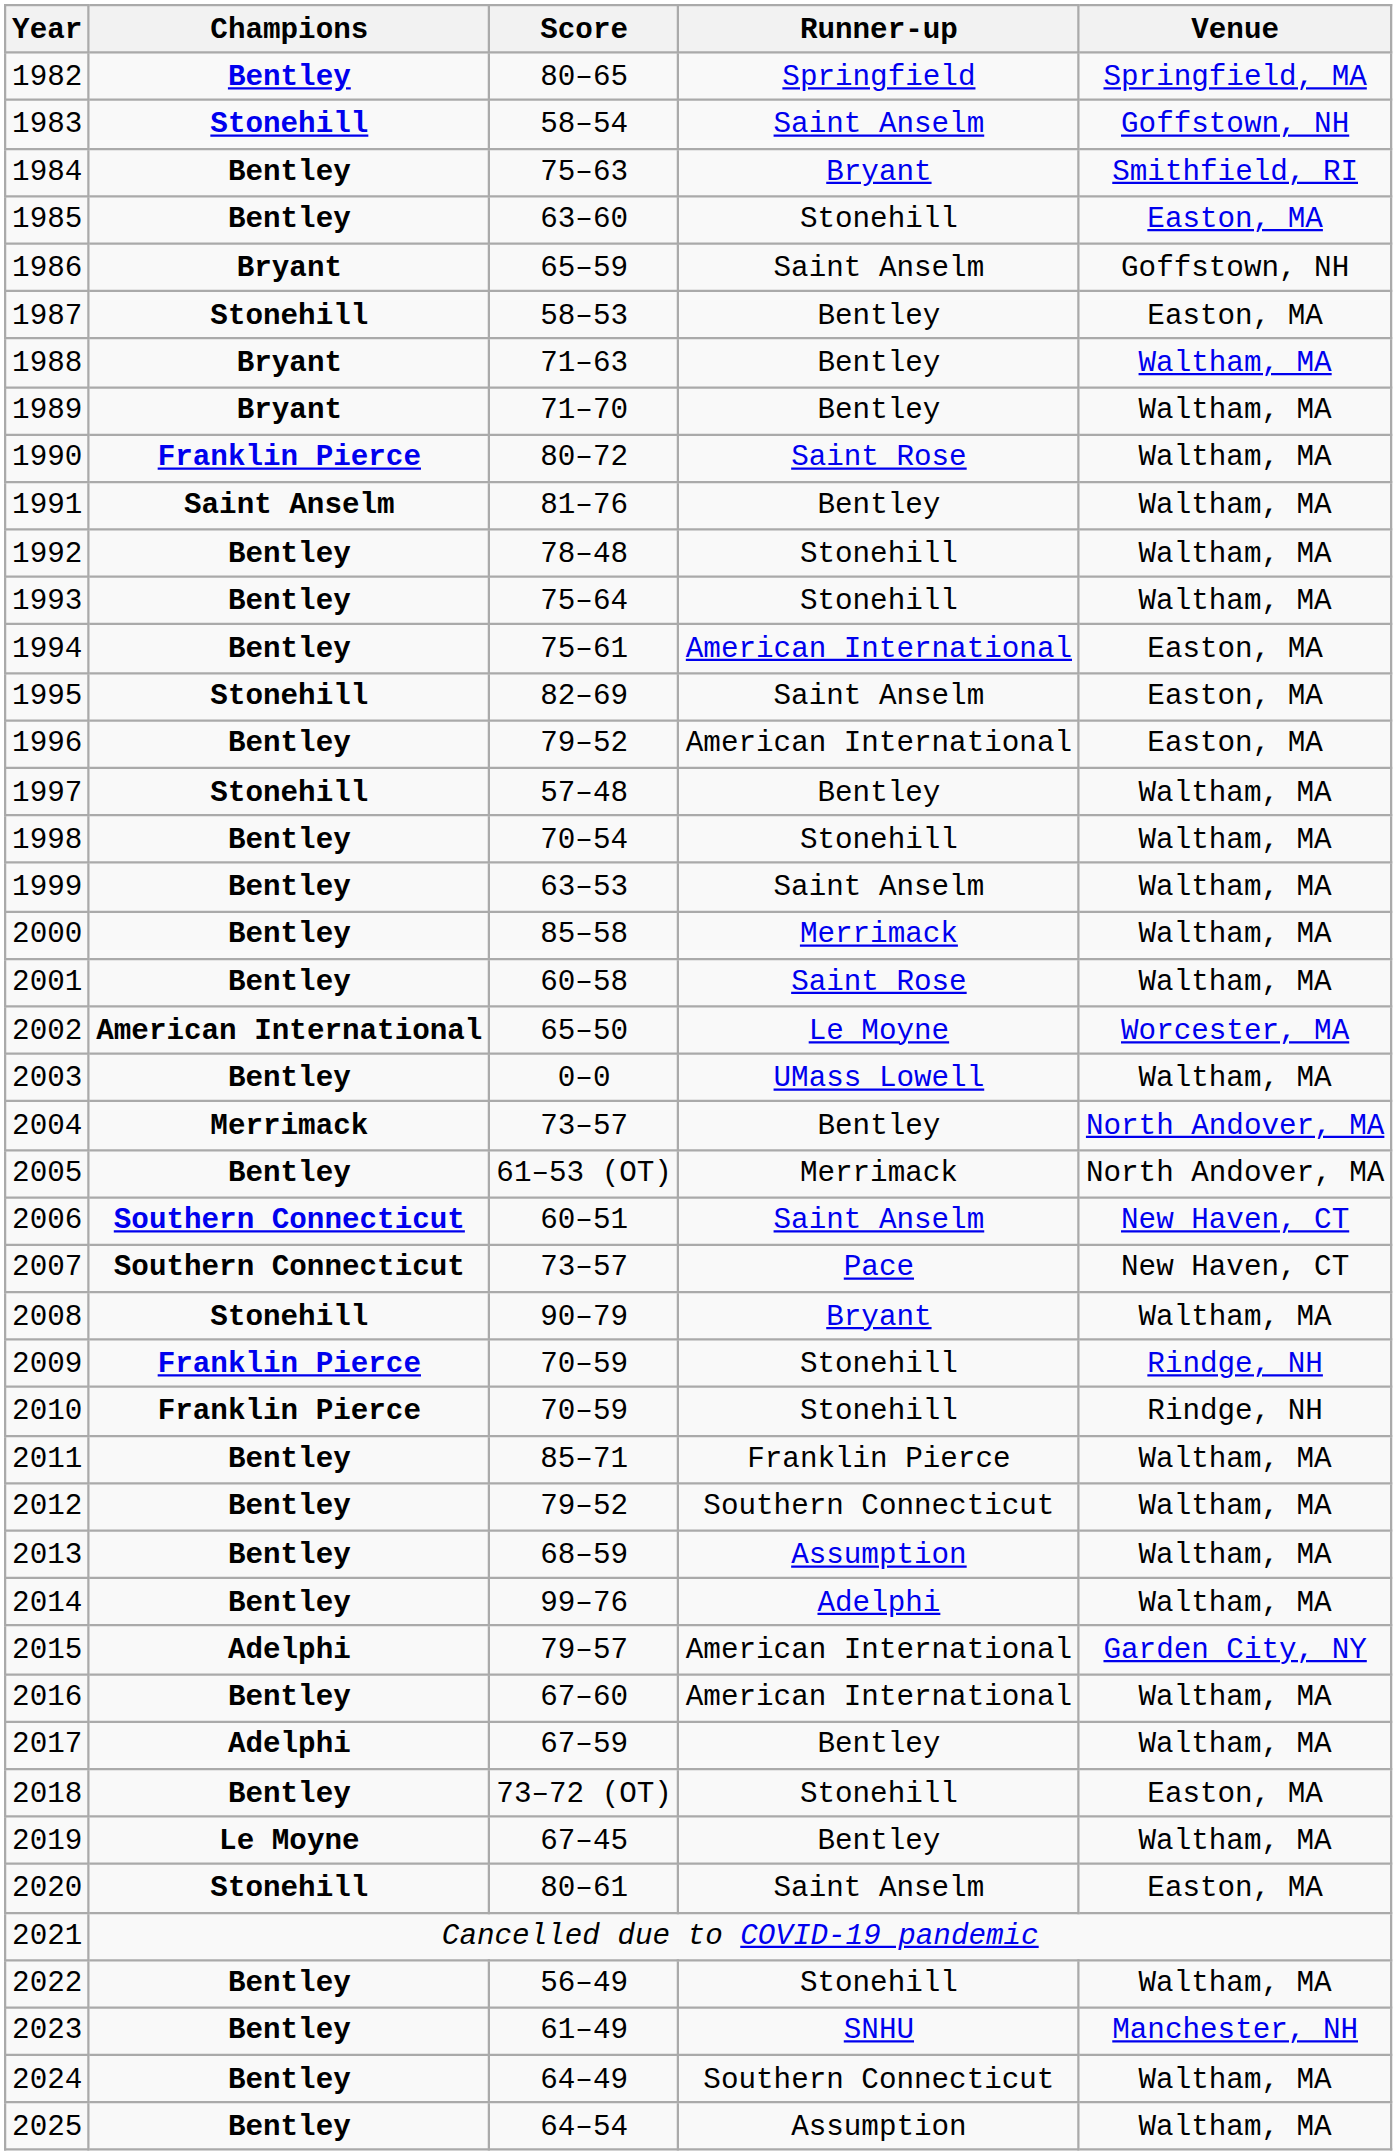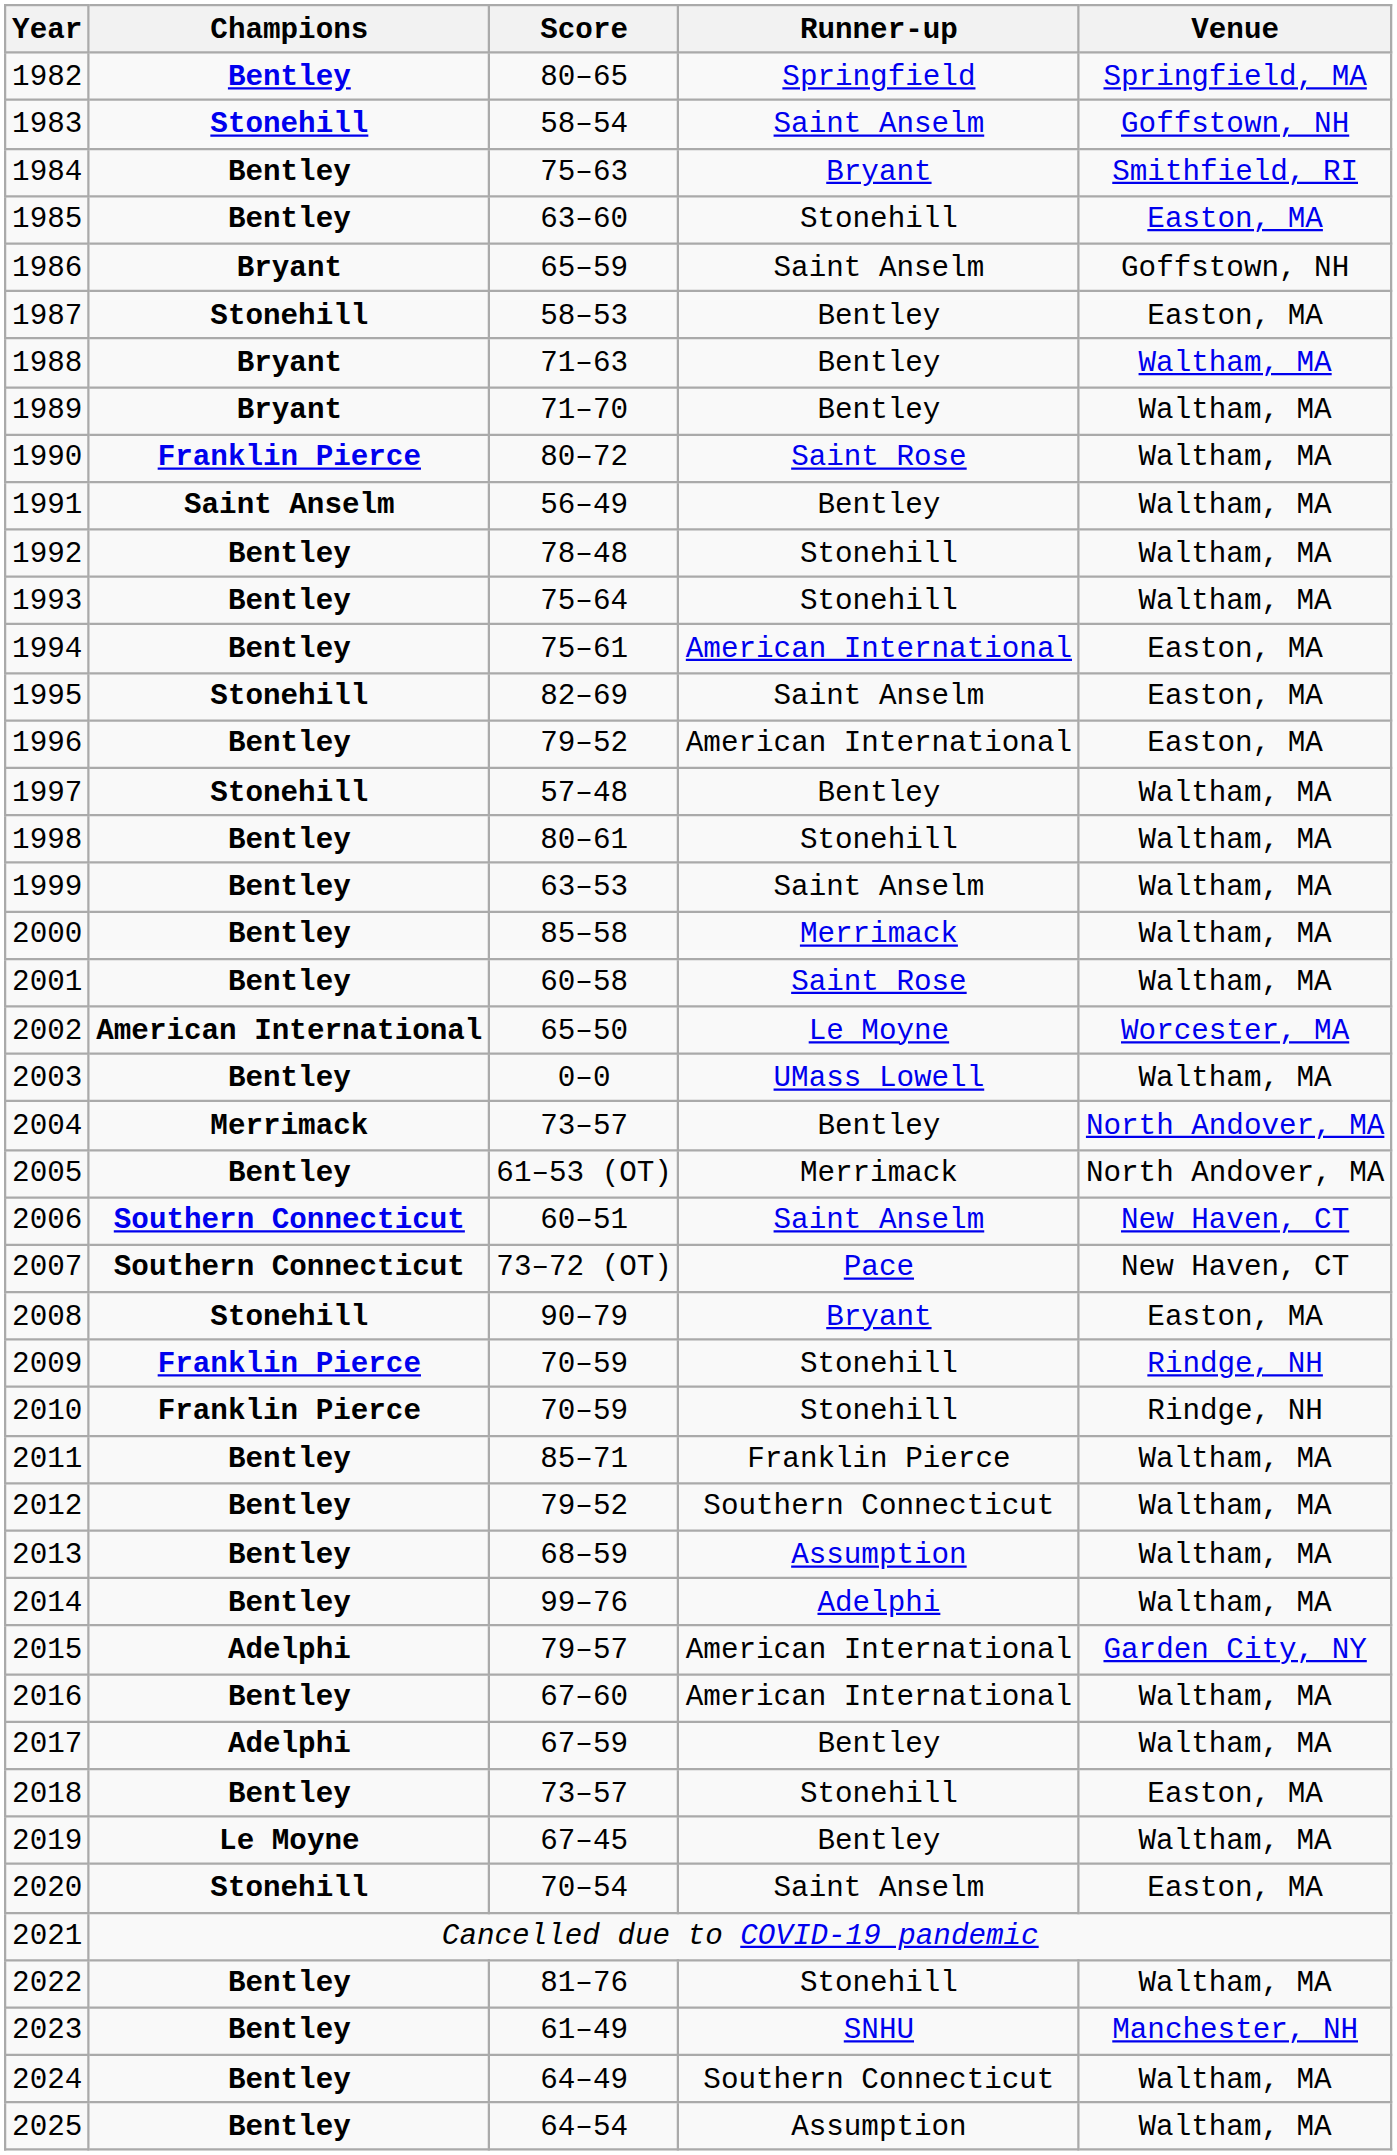1991 | Score: 81–76 -> 56–49
1998 | Score: 70–54 -> 80–61
2007 | Score: 73–57 -> 73–72 (OT)
2008 | Venue: Waltham, MA -> Easton, MA
2018 | Score: 73–72 (OT) -> 73–57
2020 | Score: 80–61 -> 70–54
2022 | Score: 56–49 -> 81–76
